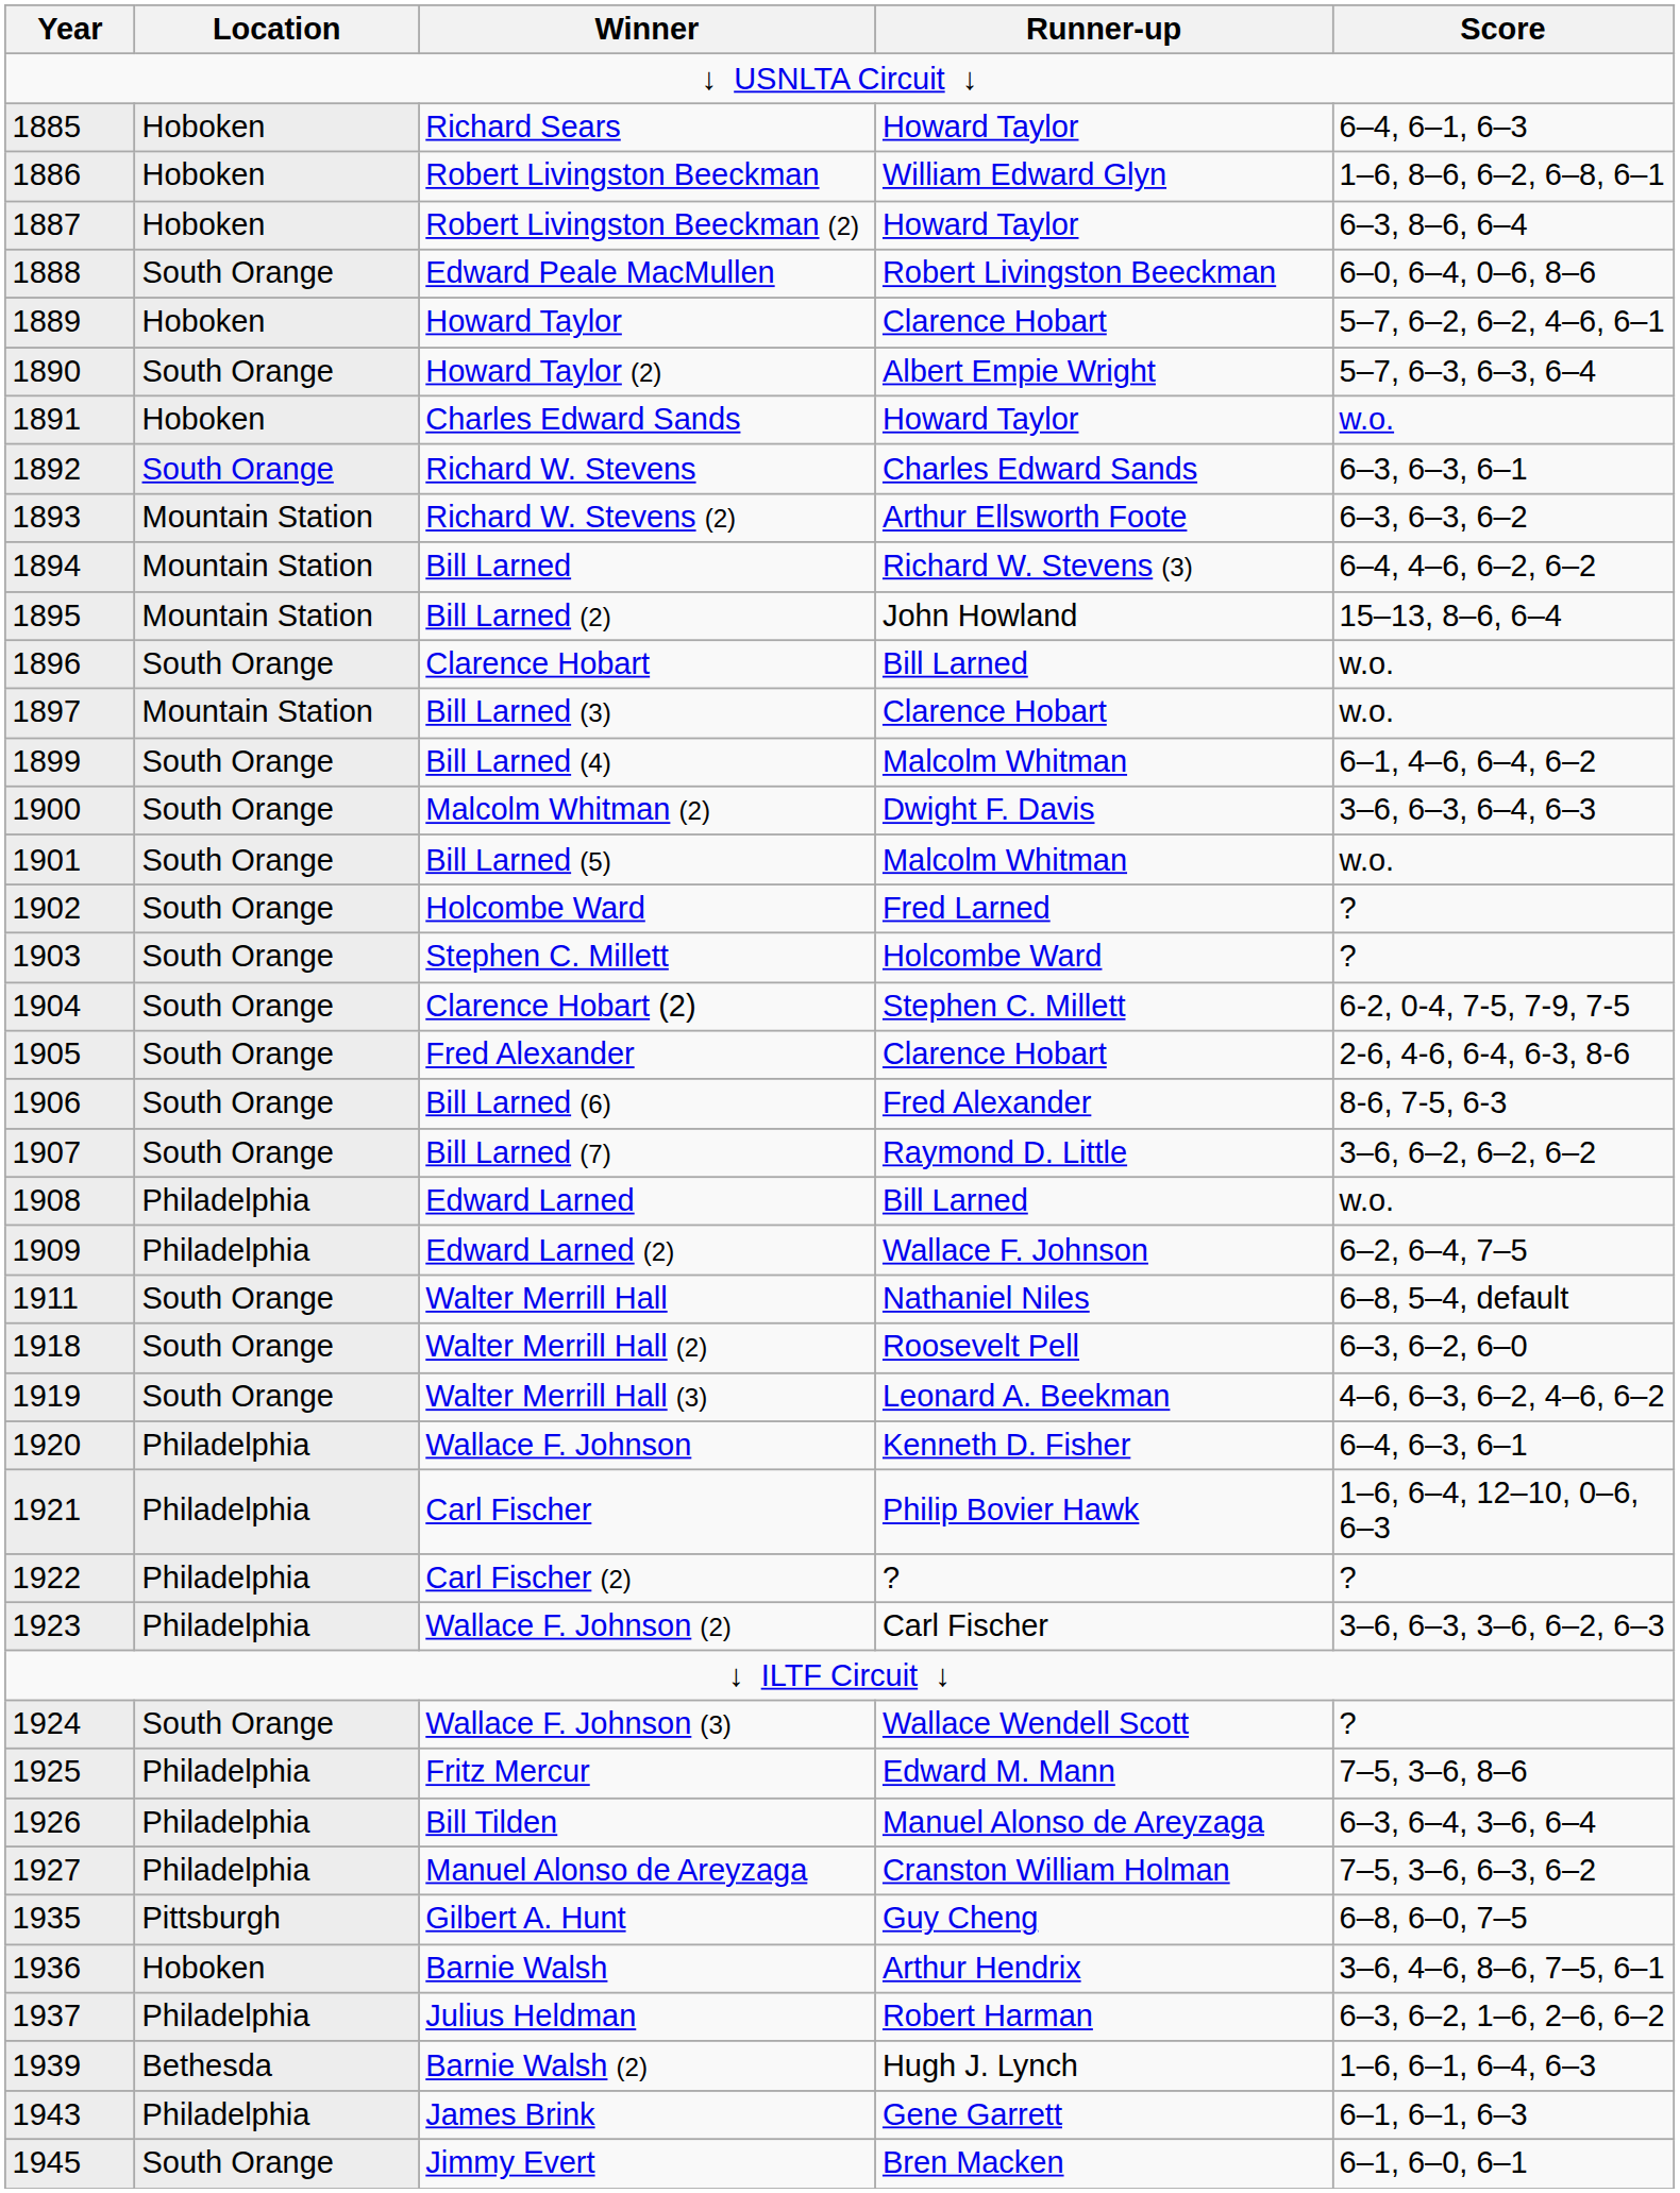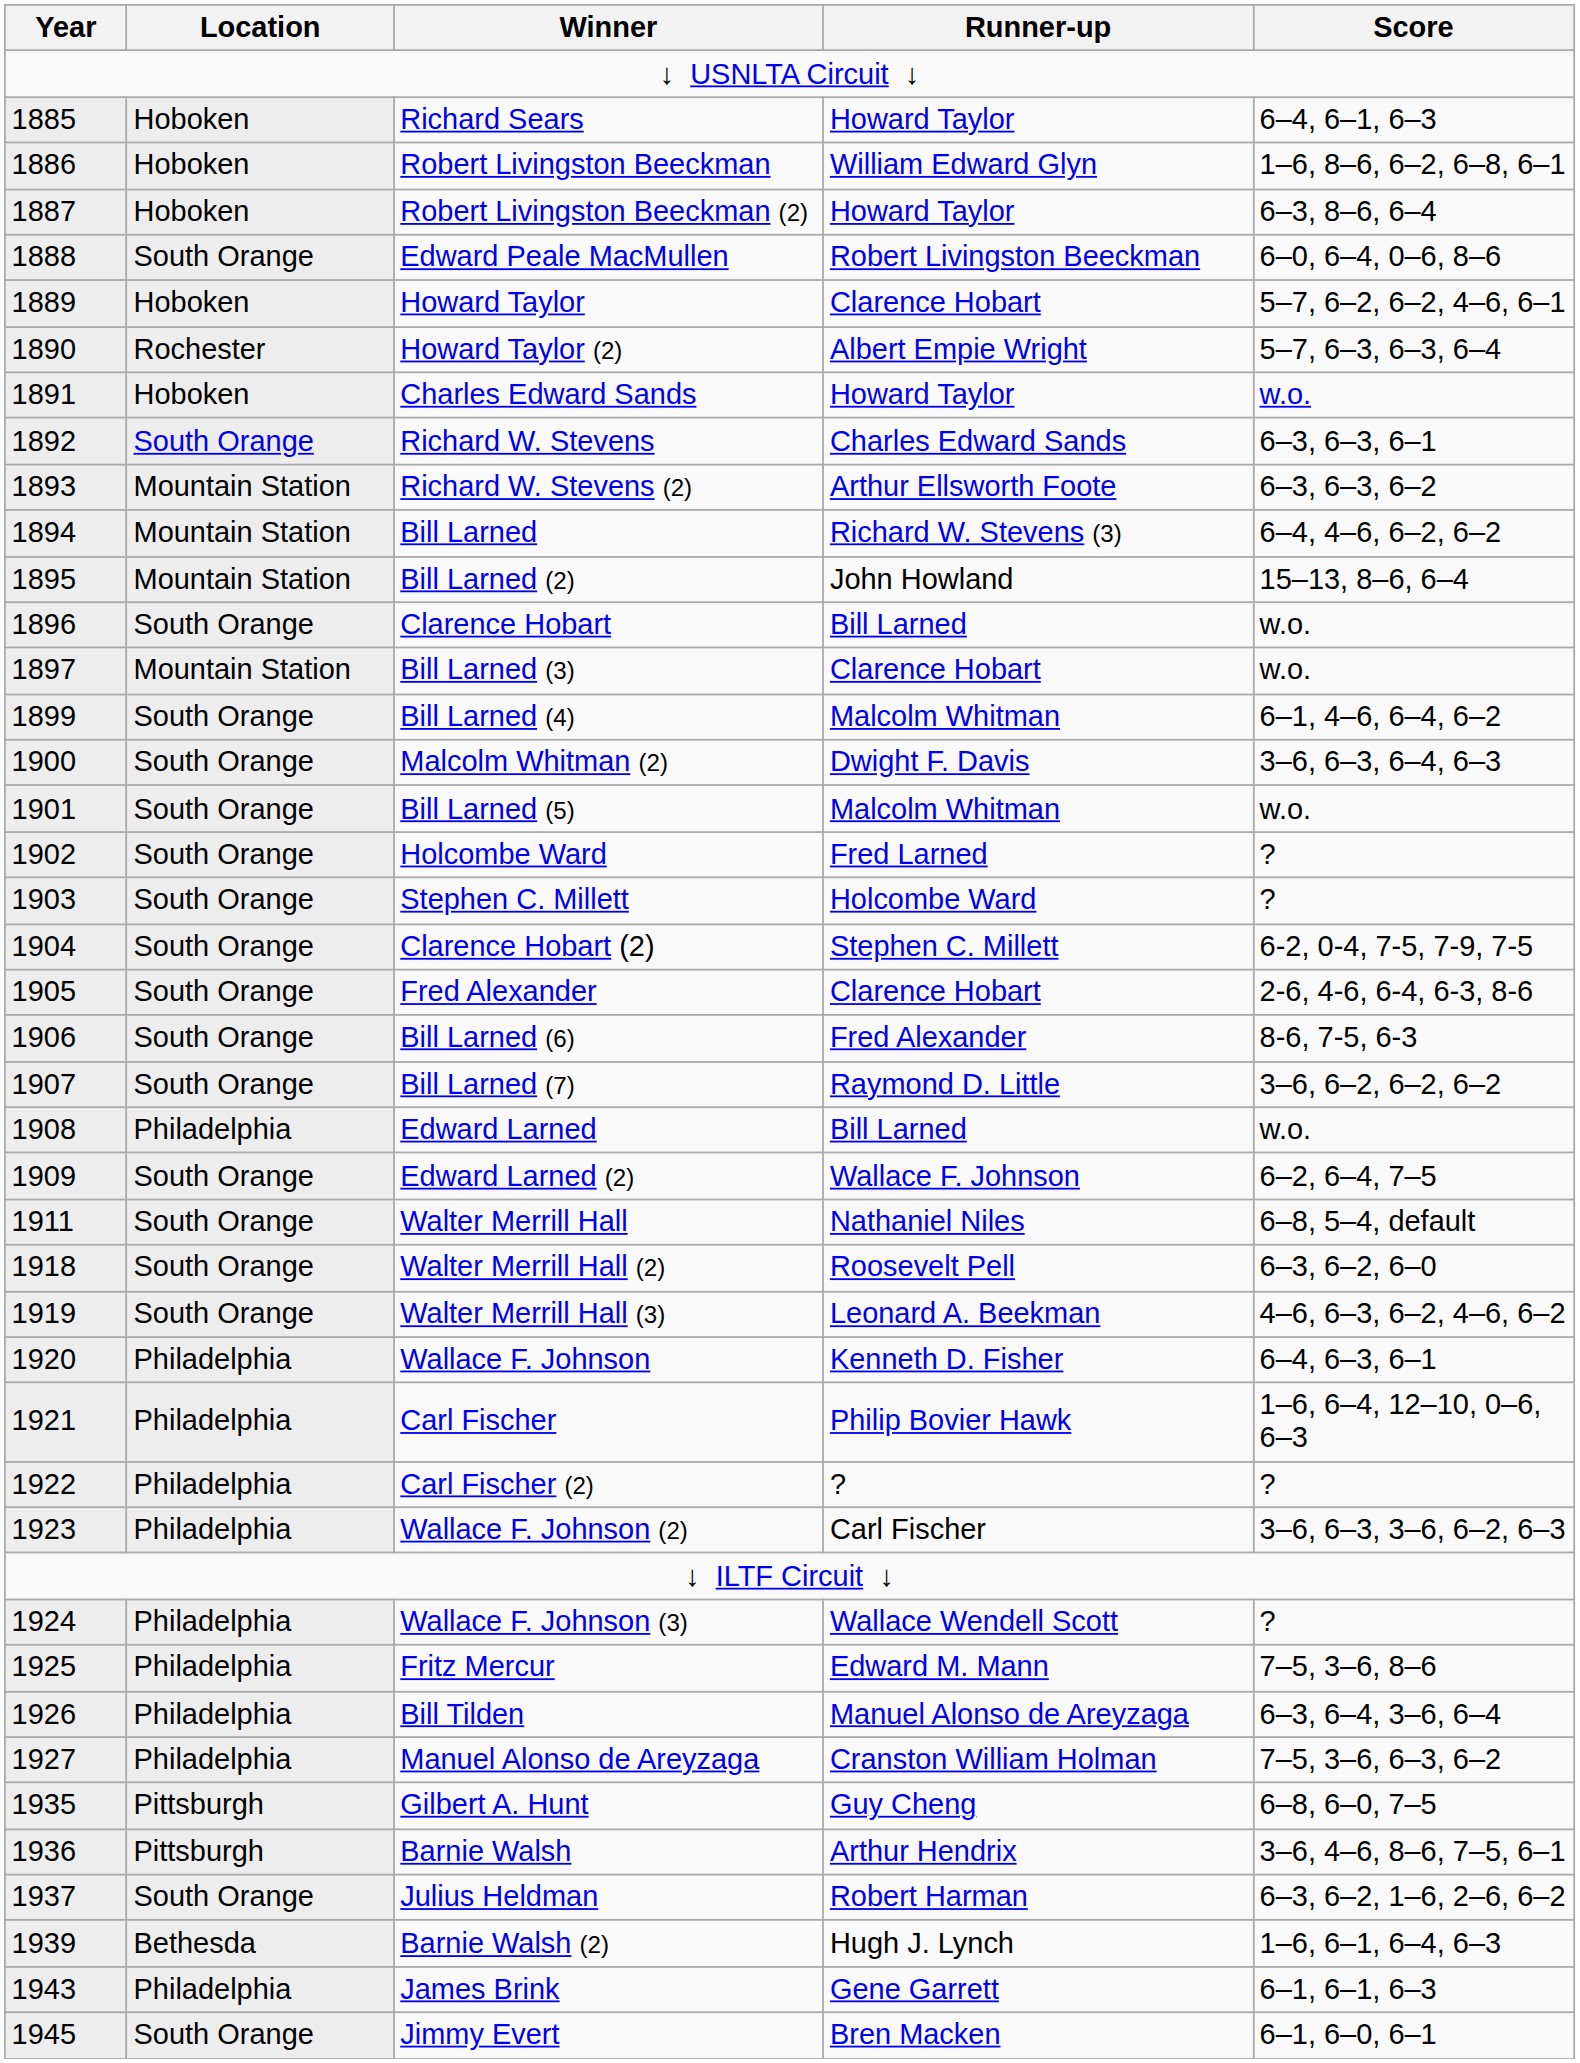Howard Taylor (2) | Location: South Orange -> Rochester
Edward Larned (2) | Location: Philadelphia -> South Orange
Wallace F. Johnson (3) | Location: South Orange -> Philadelphia
Barnie Walsh | Location: Hoboken -> Pittsburgh
Julius Heldman | Location: Philadelphia -> South Orange
